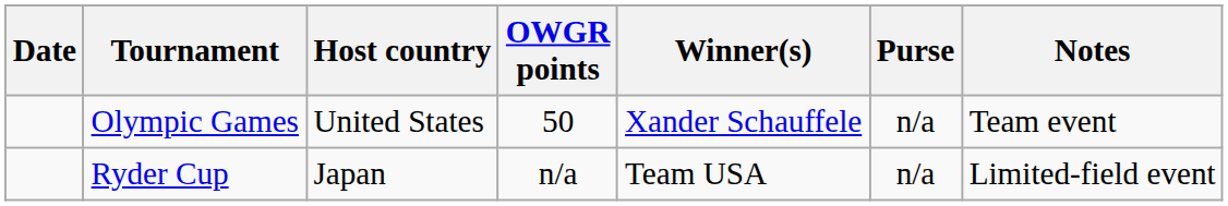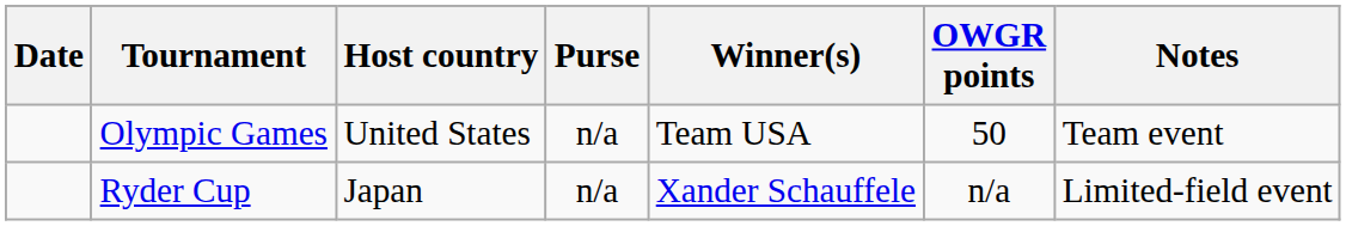columns swapped: Purse <-> OWGR points
Olympic Games | Winner(s): Xander Schauffele -> Team USA
Ryder Cup | Winner(s): Team USA -> Xander Schauffele
